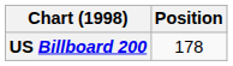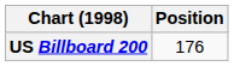US Billboard 200 | Position: 178 -> 176
